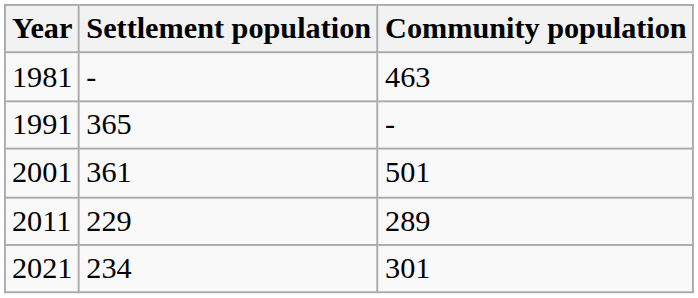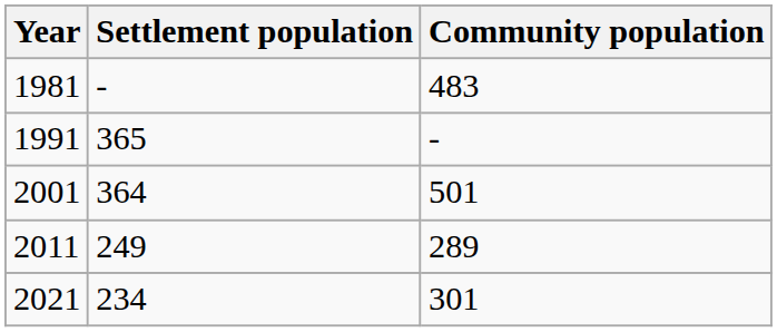1981 | Community population: 463 -> 483
2001 | Settlement population: 361 -> 364
2011 | Settlement population: 229 -> 249
